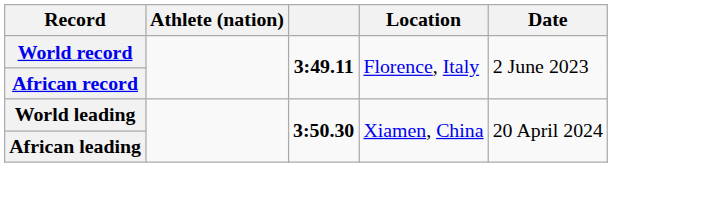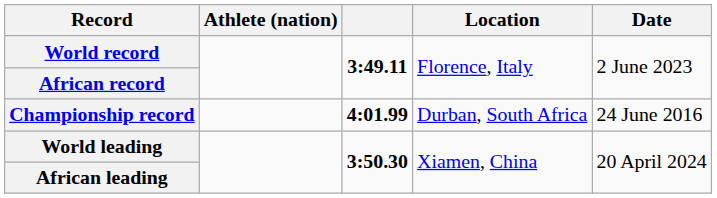+ row: Championship record | 4:01.99 | Durban, South Africa | 24 June 2016
